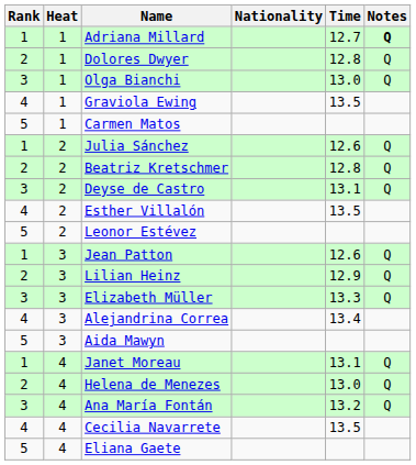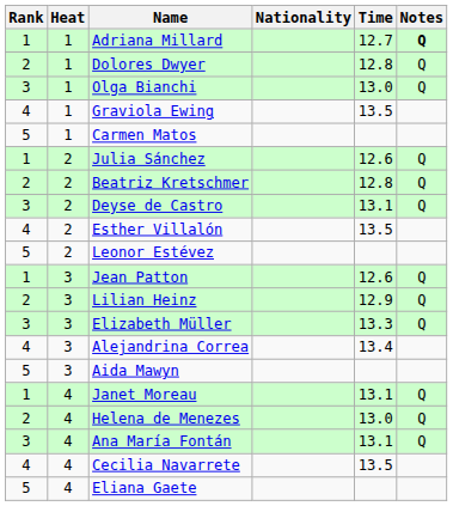Ana María Fontán | Time: 13.2 -> 13.1
